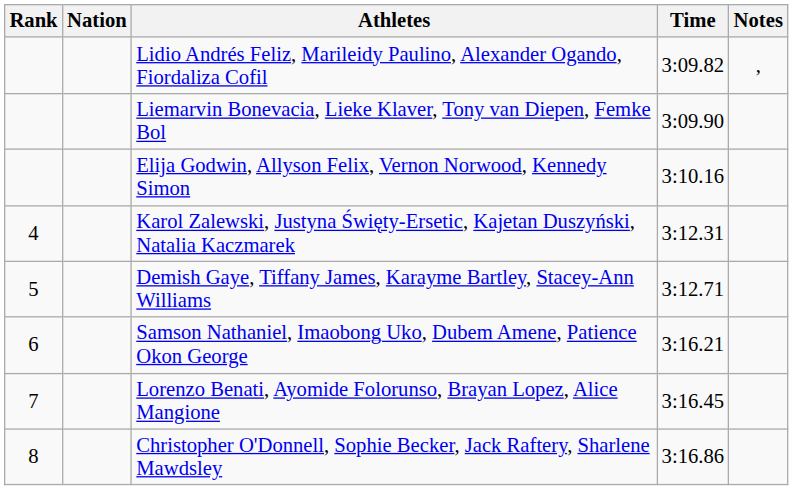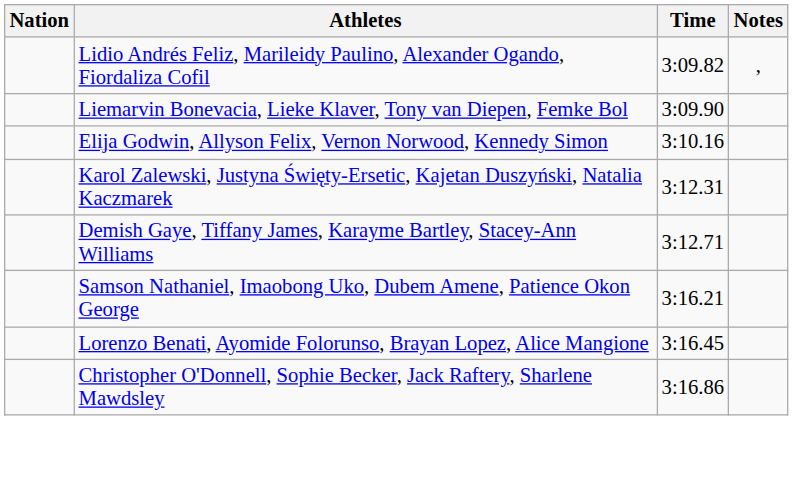- column: Rank | 4 | 5 | 6 | 7 | 8
